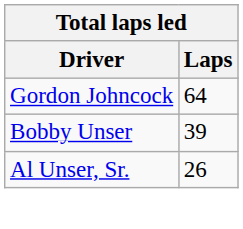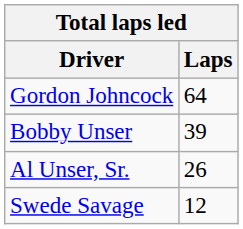+ row: Swede Savage | 12
